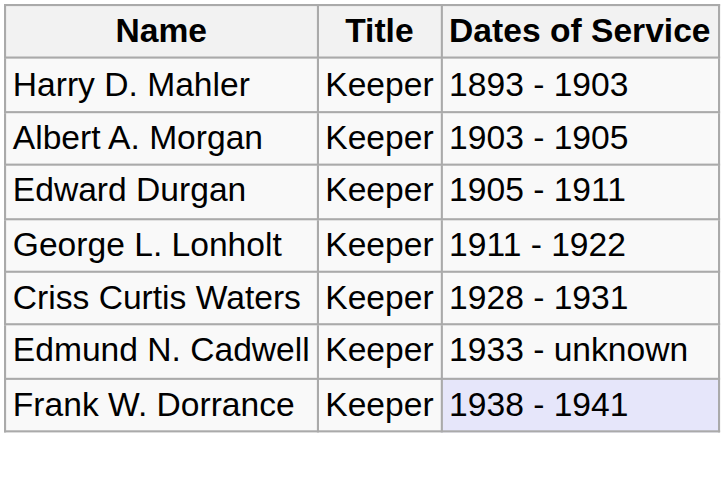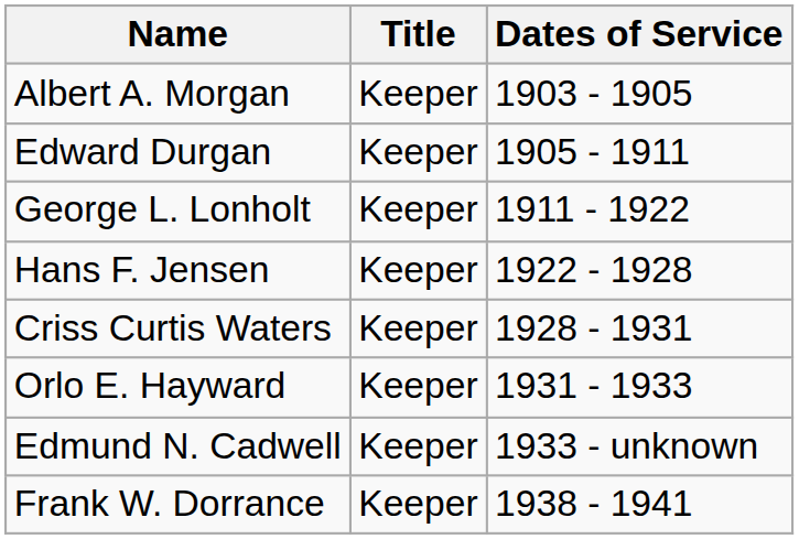- row: Harry D. Mahler | Keeper | 1893 - 1903
+ row: Hans F. Jensen | Keeper | 1922 - 1928
+ row: Orlo E. Hayward | Keeper | 1931 - 1933
Frank W. Dorrance | Dates of Service: lavender background -> no background
